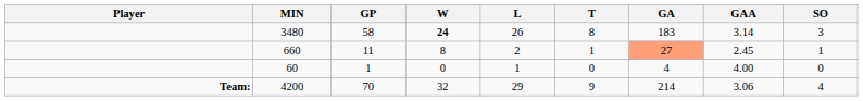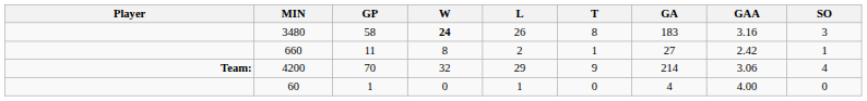3480 | GAA: 3.14 -> 3.16
660 | GA: lightsalmon background -> no background
660 | GAA: 2.45 -> 2.42
rows swapped: 60 <-> 4200
